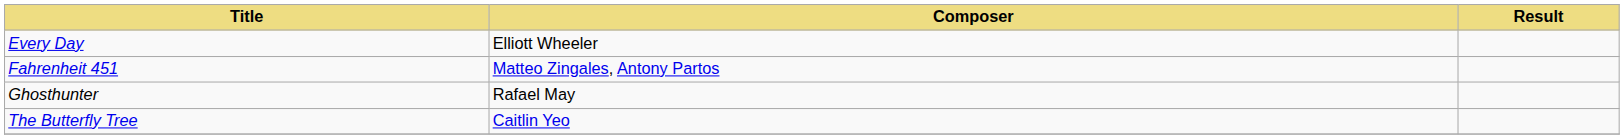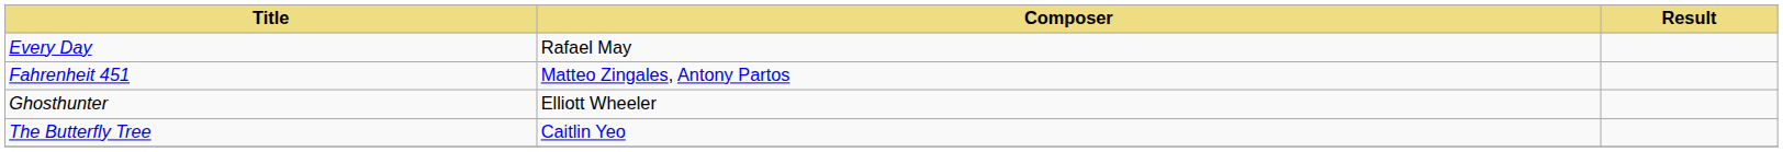Every Day | Composer: Elliott Wheeler -> Rafael May
Ghosthunter | Composer: Rafael May -> Elliott Wheeler
